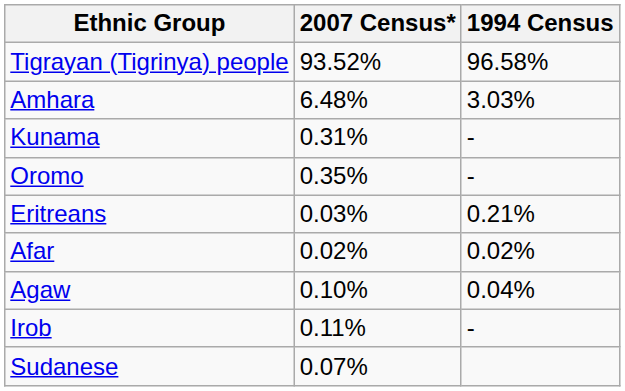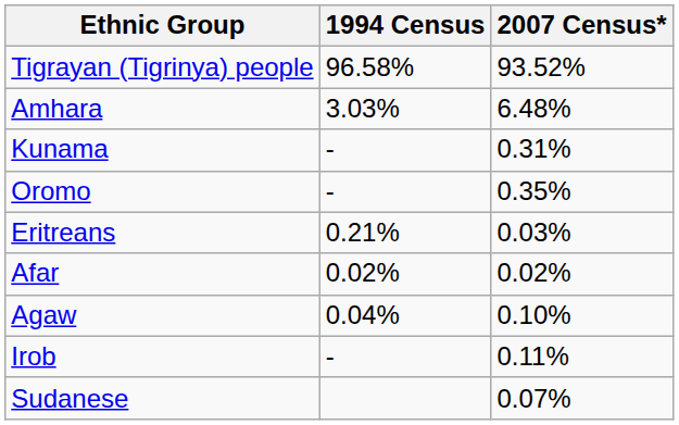columns swapped: 1994 Census <-> 2007 Census*
